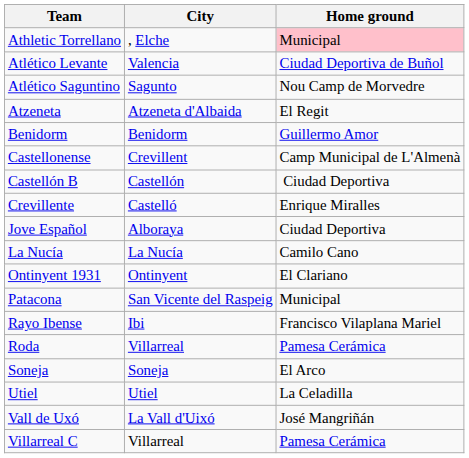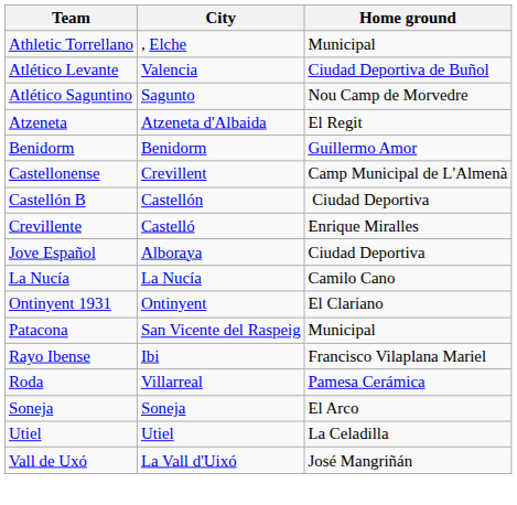Athletic Torrellano | Home ground: pink background -> no background
- row: Villarreal C | Villarreal | Pamesa Cerámica
